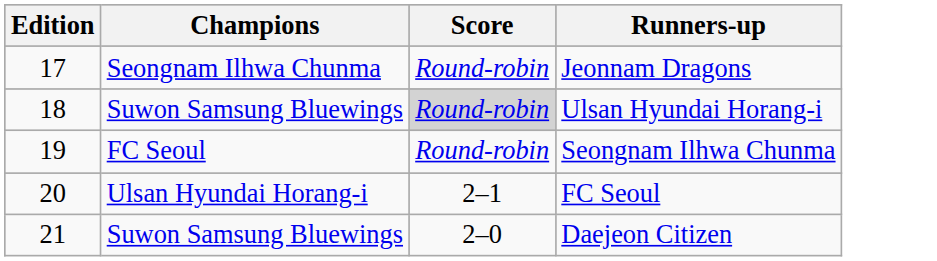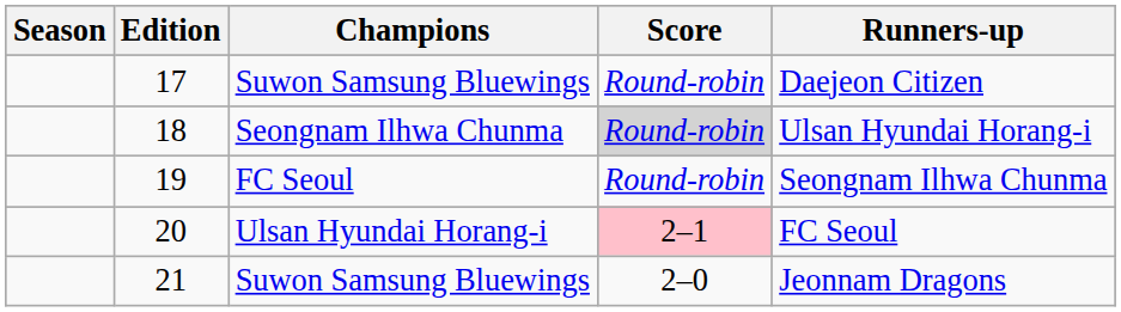+ column: Season
17 | Champions: Seongnam Ilhwa Chunma -> Suwon Samsung Bluewings
17 | Runners-up: Jeonnam Dragons -> Daejeon Citizen
18 | Champions: Suwon Samsung Bluewings -> Seongnam Ilhwa Chunma
20 | Score: no background -> pink background
21 | Runners-up: Daejeon Citizen -> Jeonnam Dragons
